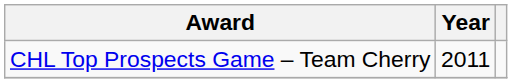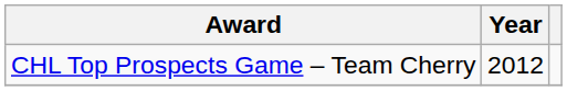CHL Top Prospects Game – Team Cherry | Year: 2011 -> 2012
